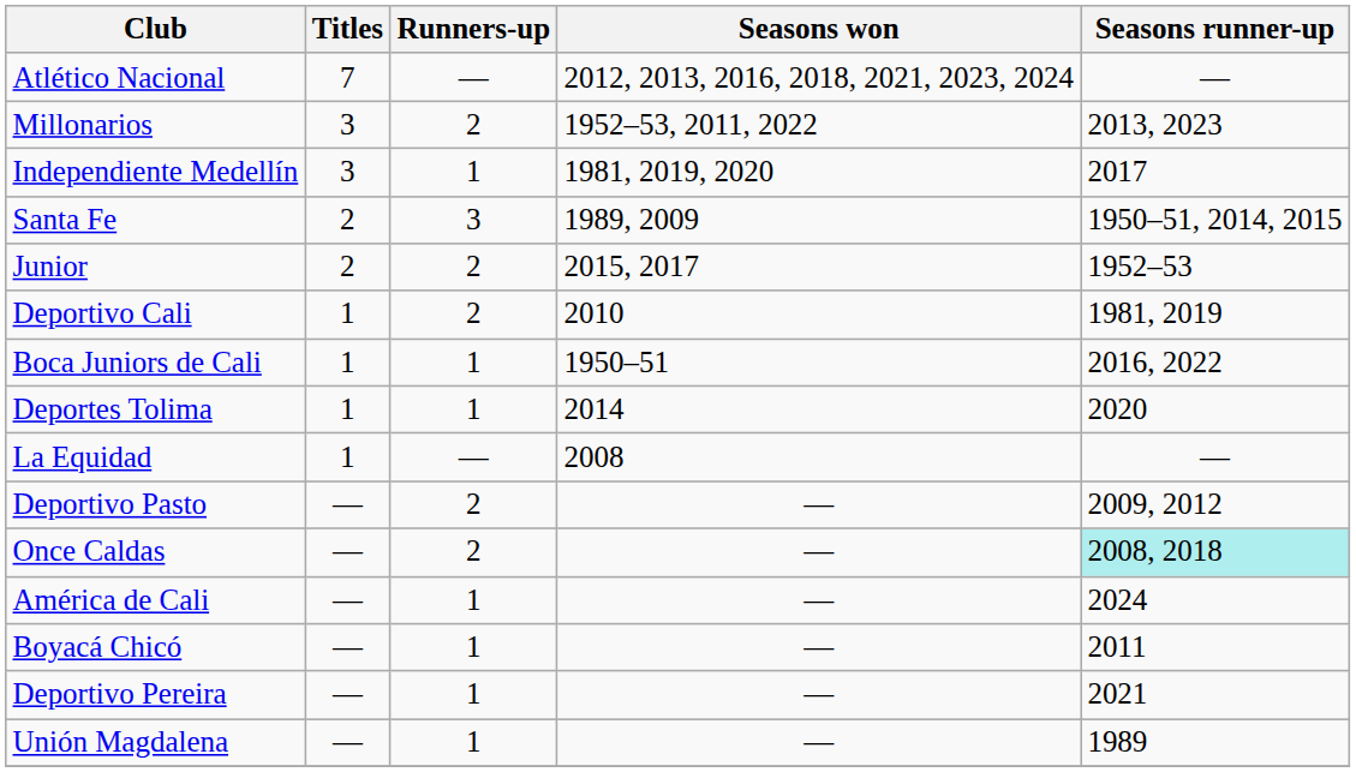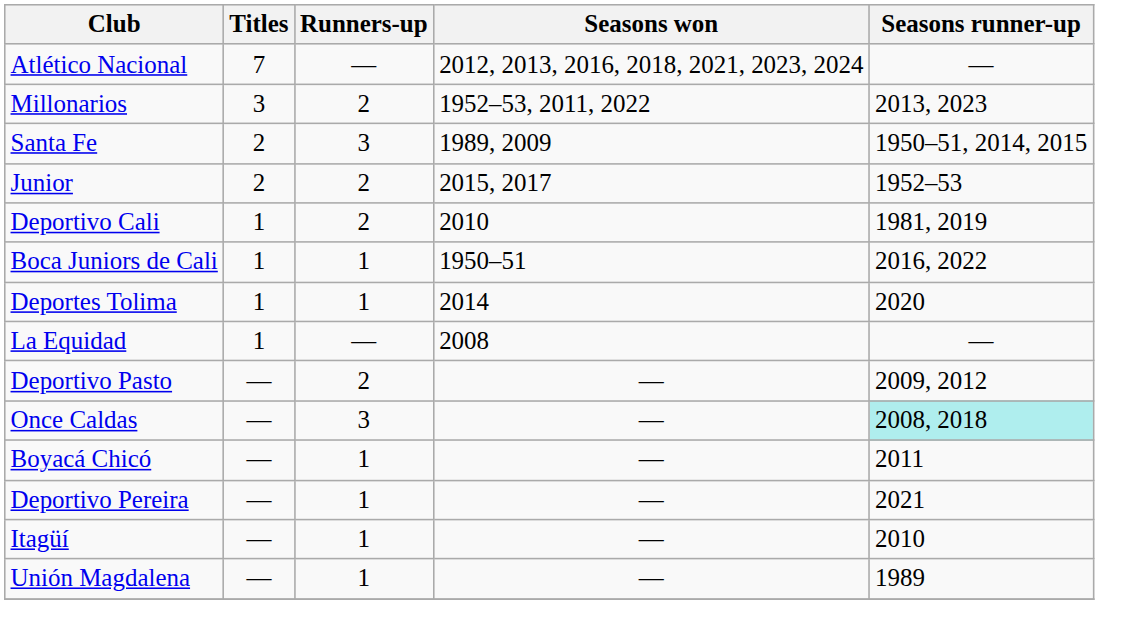- row: Independiente Medellín | 3 | 1 | 1981, 2019, 2020 | 2017
Once Caldas | Runners-up: 2 -> 3
- row: América de Cali | — | 1 | — | 2024
+ row: Itagüí | — | 1 | — | 2010
